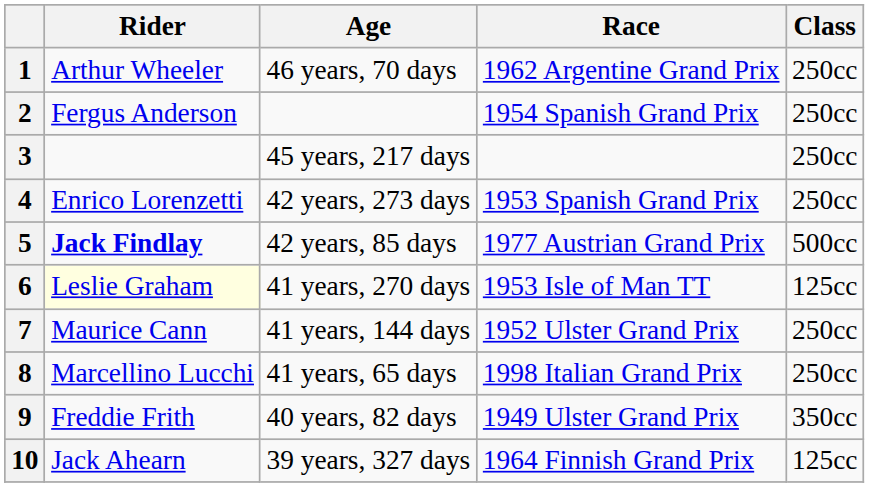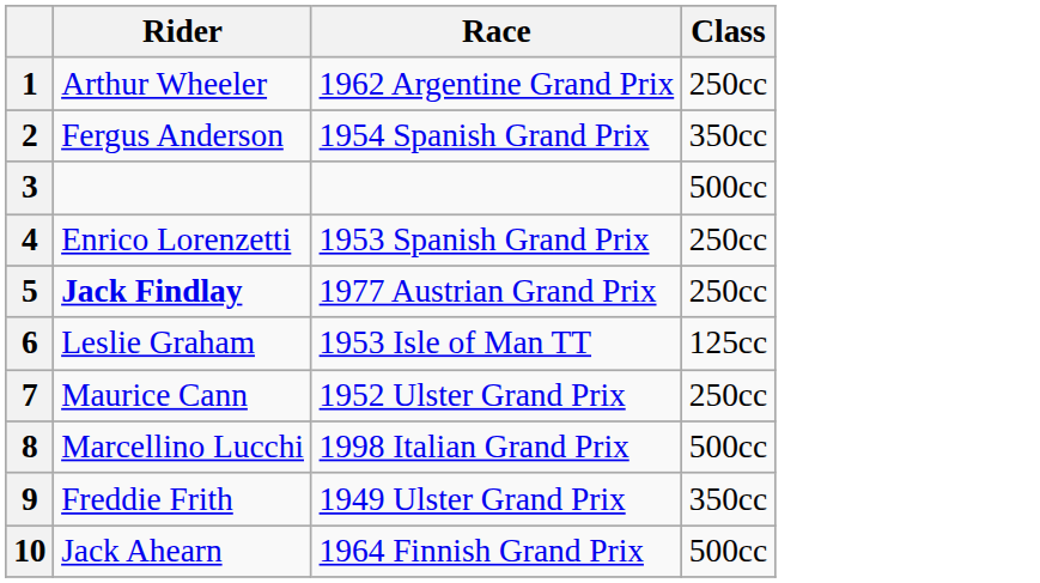- column: Age | 46 years, 70 days | 45 years, 217 days | 42 years, 273 days | 42 years, 85 days | 41 years, 270 days | 41 years, 144 days | 41 years, 65 days | 40 years, 82 days | 39 years, 327 days
2 | Class: 250cc -> 350cc
3 | Class: 250cc -> 500cc
5 | Class: 500cc -> 250cc
6 | Rider: lightyellow background -> no background
8 | Class: 250cc -> 500cc
10 | Class: 125cc -> 500cc
